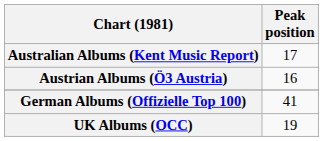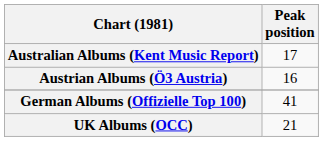UK Albums (OCC) | Peak position: 19 -> 21
